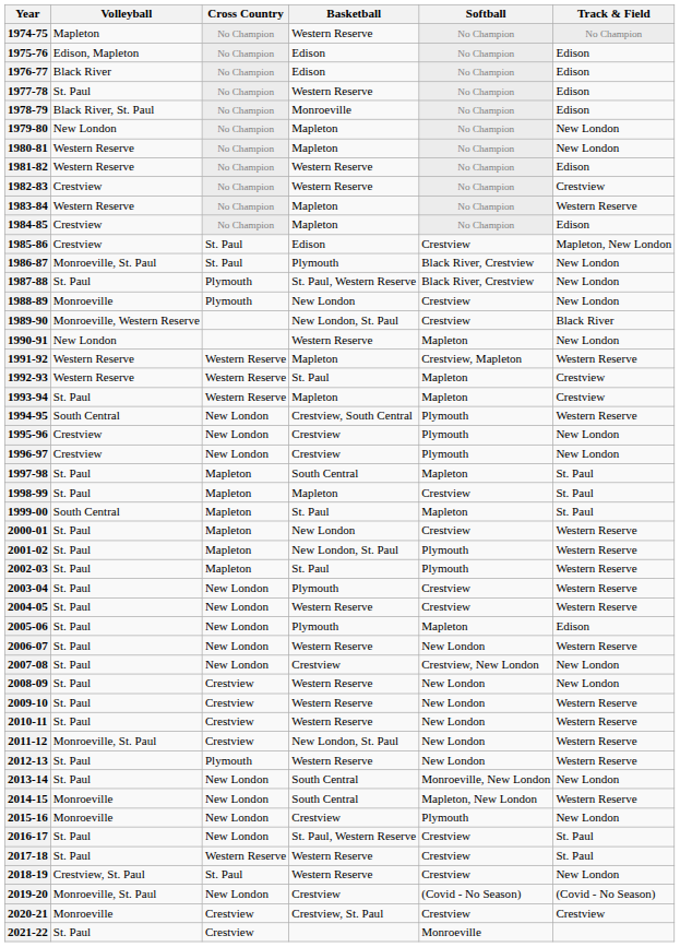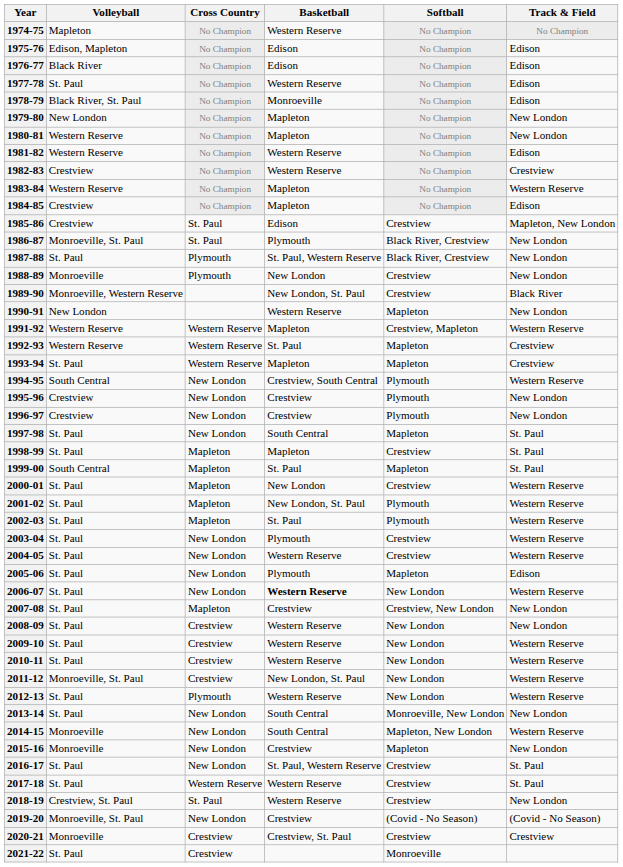1997-98 | Cross Country: Mapleton -> New London
2006-07 | Basketball: normal -> bold
2007-08 | Cross Country: New London -> Mapleton
2015-16 | Softball: Plymouth -> Mapleton
